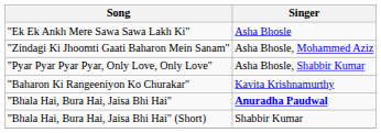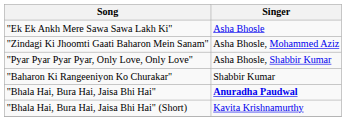"Baharon Ki Rangeeniyon Ko Churakar" | Singer: Kavita Krishnamurthy -> Shabbir Kumar
"Bhala Hai, Bura Hai, Jaisa Bhi Hai" (Short) | Singer: Shabbir Kumar -> Kavita Krishnamurthy
